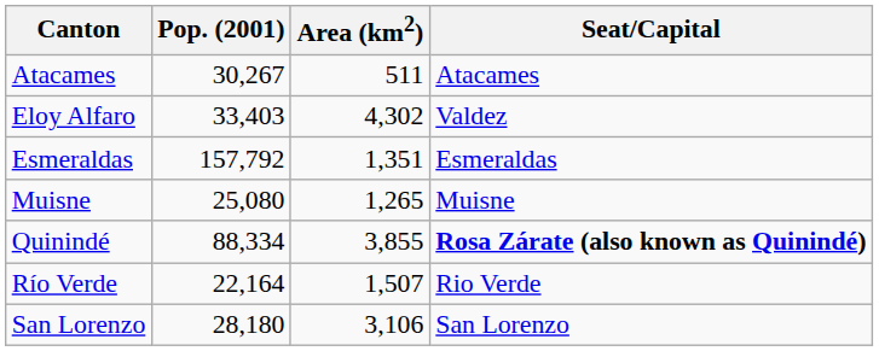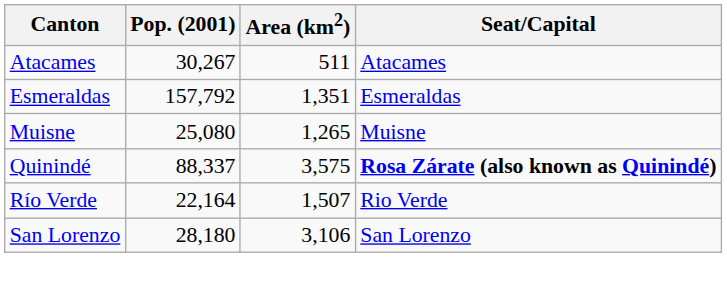- row: Eloy Alfaro | 33,403 | 4,302 | Valdez
Quinindé | Pop. (2001): 88,334 -> 88,337
Quinindé | Area (km2): 3,855 -> 3,575
